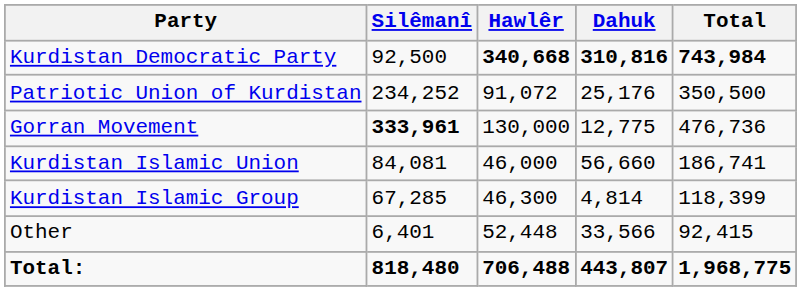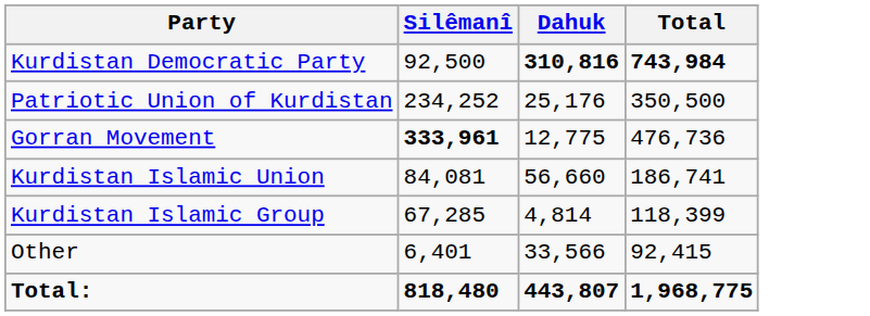- column: Hawlêr | 340,668 | 91,072 | 130,000 | 46,000 | 46,300 | 52,448 | 706,488
